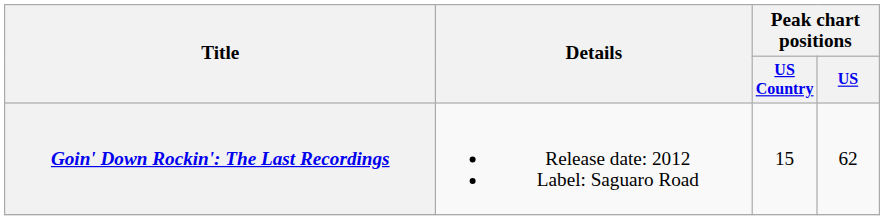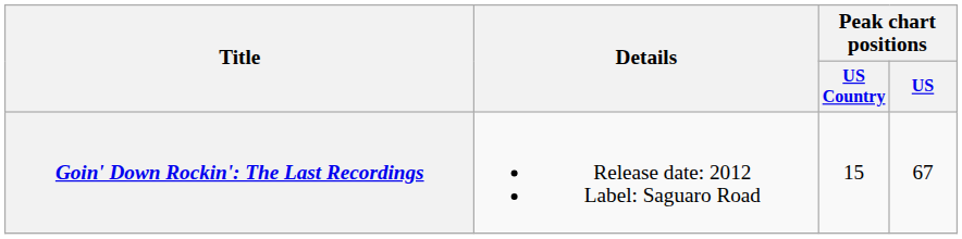Goin' Down Rockin': The Last Recordings | Peak chart positions / US: 62 -> 67
